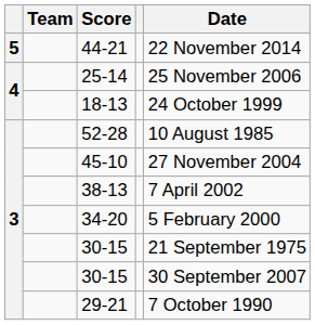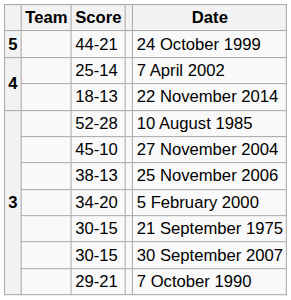44-21 | Date: 22 November 2014 -> 24 October 1999
25-14 | Date: 25 November 2006 -> 7 April 2002
18-13 | Date: 24 October 1999 -> 22 November 2014
38-13 | Date: 7 April 2002 -> 25 November 2006
